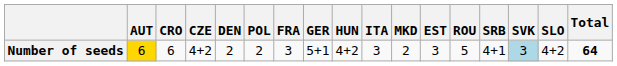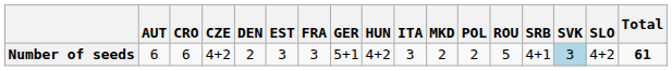columns swapped: EST <-> POL
Number of seeds | AUT: gold background -> no background
Number of seeds | Total: 64 -> 61
